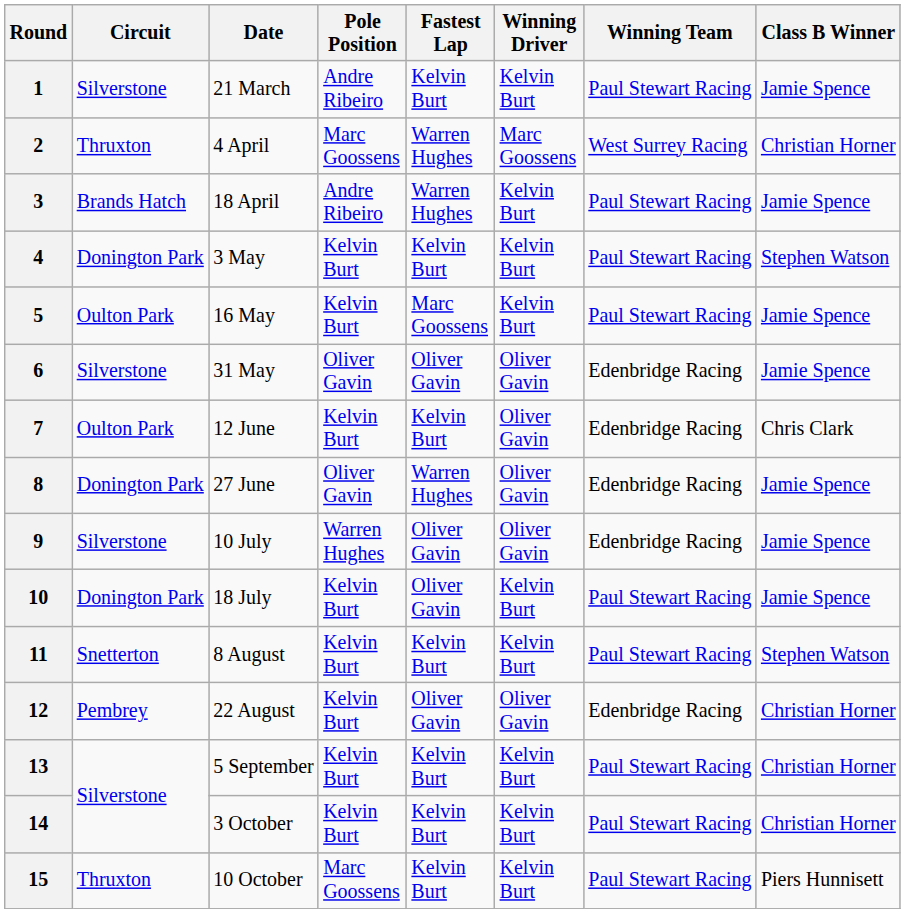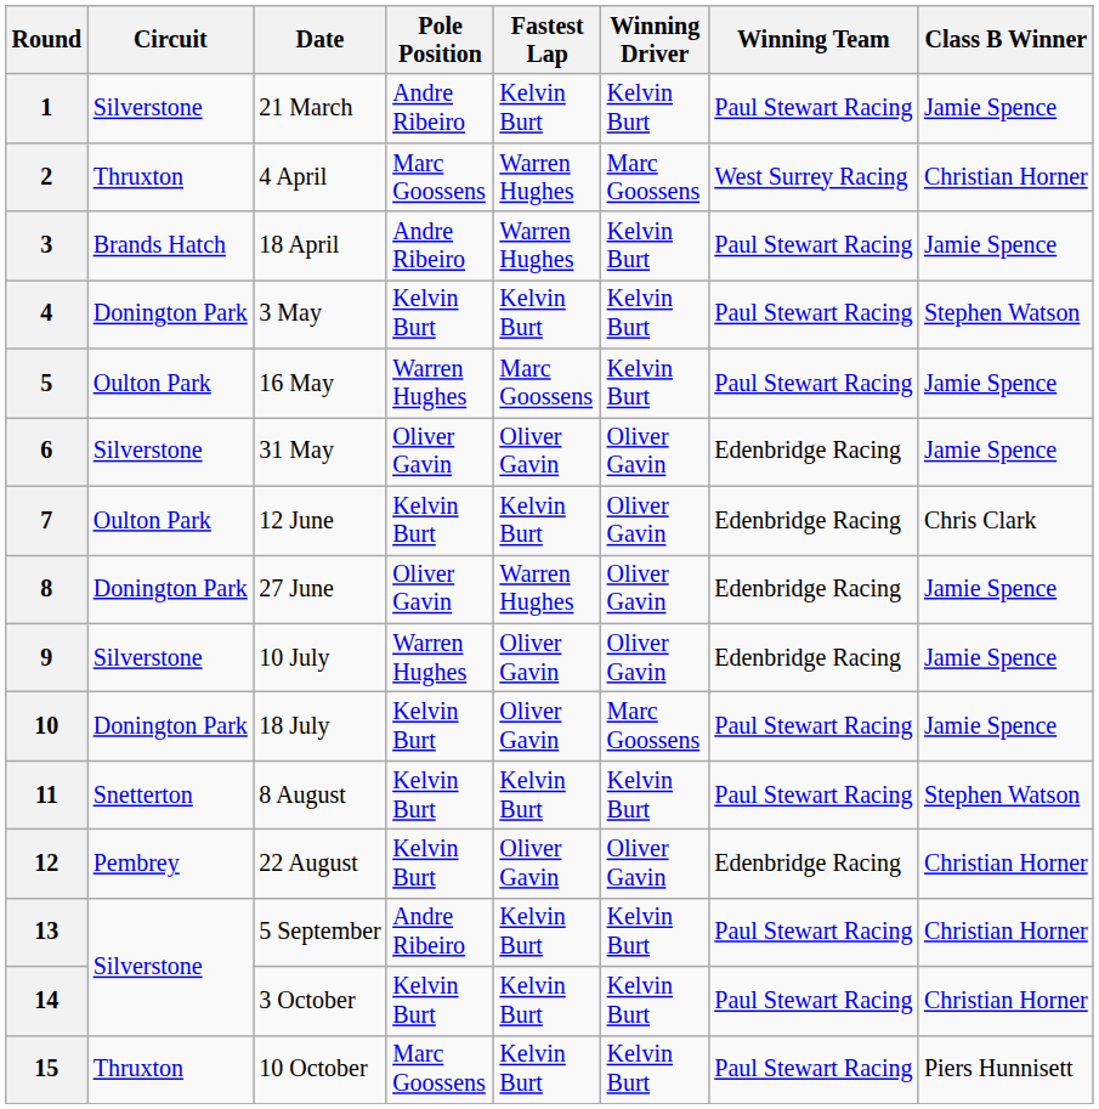5 | Pole Position: Kelvin Burt -> Warren Hughes
10 | Winning Driver: Kelvin Burt -> Marc Goossens
13 | Pole Position: Kelvin Burt -> Andre Ribeiro
